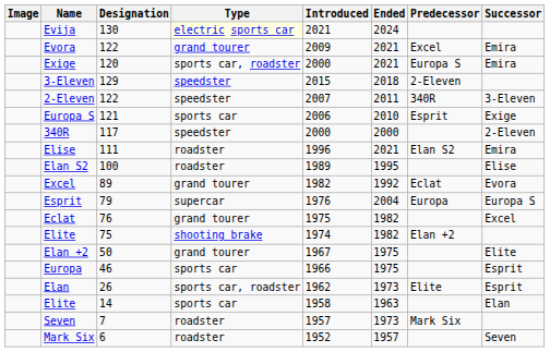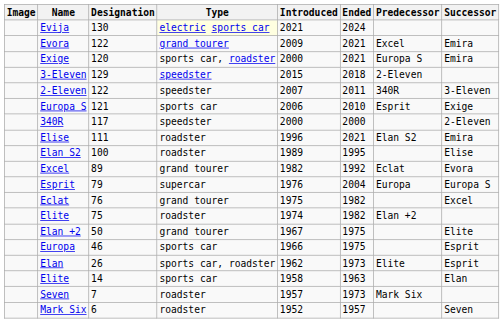Elite / 75 | Type: shooting brake -> roadster
